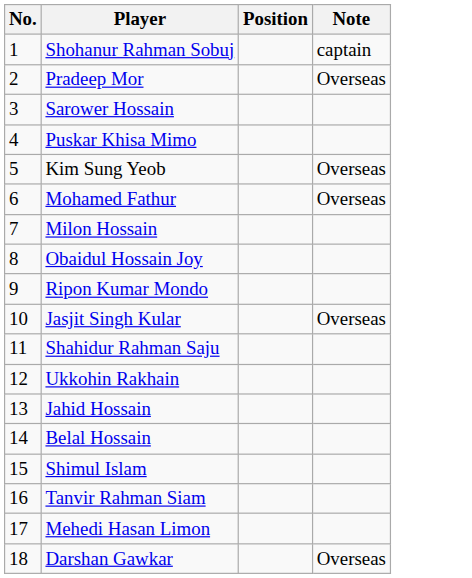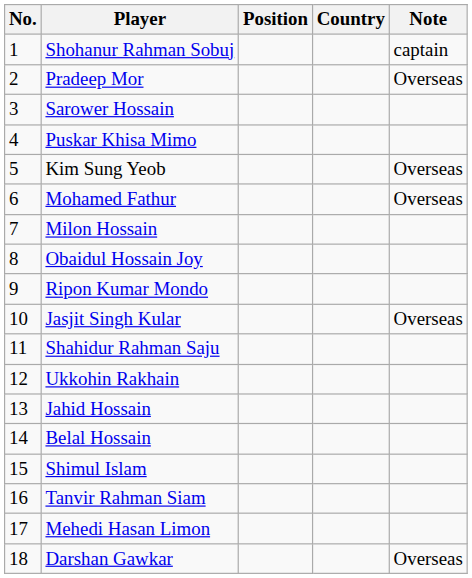+ column: Country
